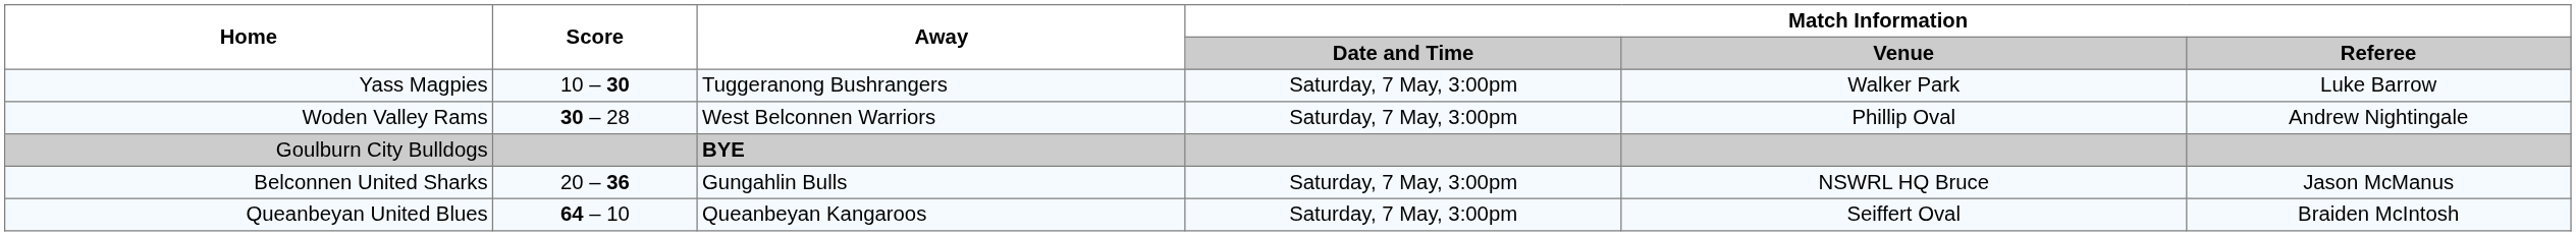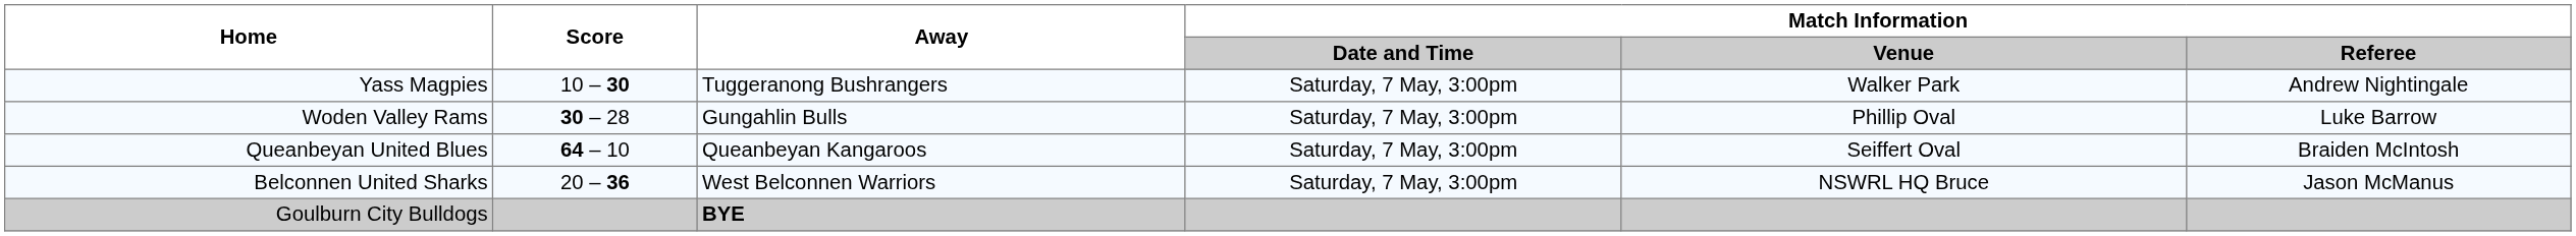Yass Magpies | Match Information / Referee: Luke Barrow -> Andrew Nightingale
Woden Valley Rams | Away: West Belconnen Warriors -> Gungahlin Bulls
Woden Valley Rams | Match Information / Referee: Andrew Nightingale -> Luke Barrow
rows swapped: Queanbeyan United Blues <-> Goulburn City Bulldogs
Belconnen United Sharks | Away: Gungahlin Bulls -> West Belconnen Warriors
